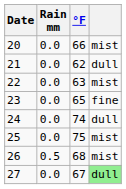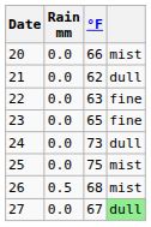22 | column 4: mist -> fine
24 | °F: 74 -> 73
